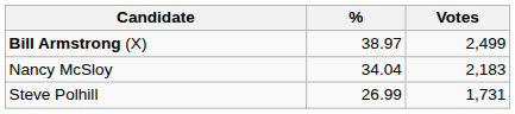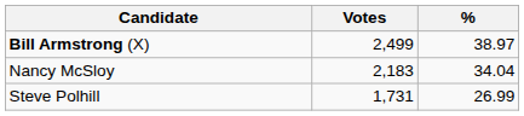columns swapped: Votes <-> %
